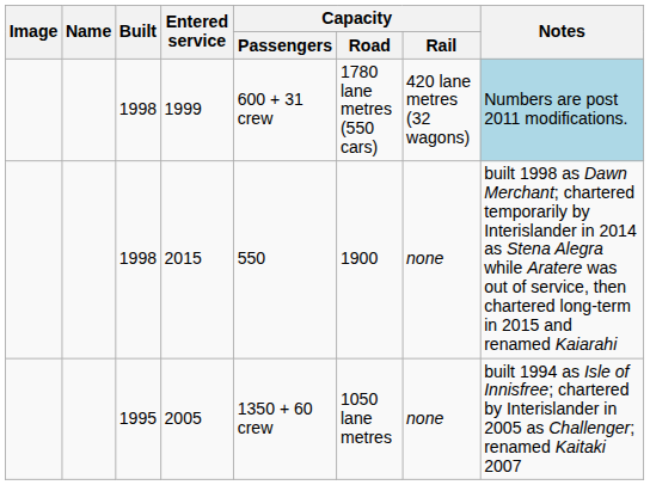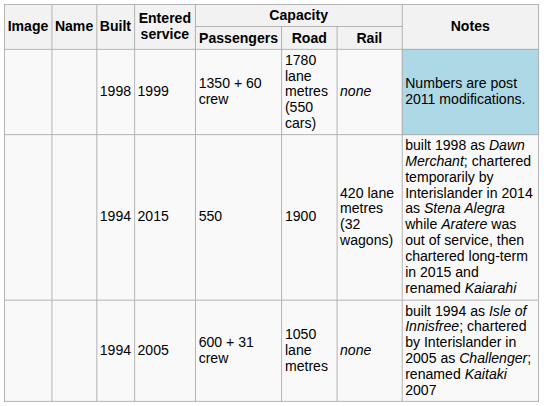1999 | Capacity / Passengers: 600 + 31 crew -> 1350 + 60 crew
1999 | Capacity / Rail: 420 lane metres (32 wagons) -> none
2015 | Built: 1998 -> 1994
2015 | Capacity / Rail: none -> 420 lane metres (32 wagons)
2005 | Built: 1995 -> 1994
2005 | Capacity / Passengers: 1350 + 60 crew -> 600 + 31 crew
